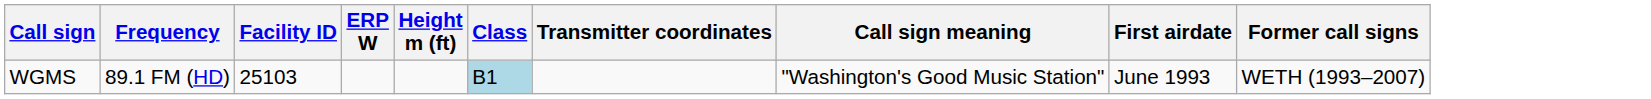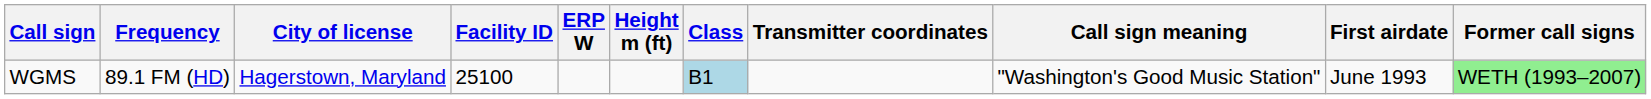+ column: City of license | Hagerstown, Maryland
WGMS | Facility ID: 25103 -> 25100
WGMS | Former call signs: no background -> lightgreen background
